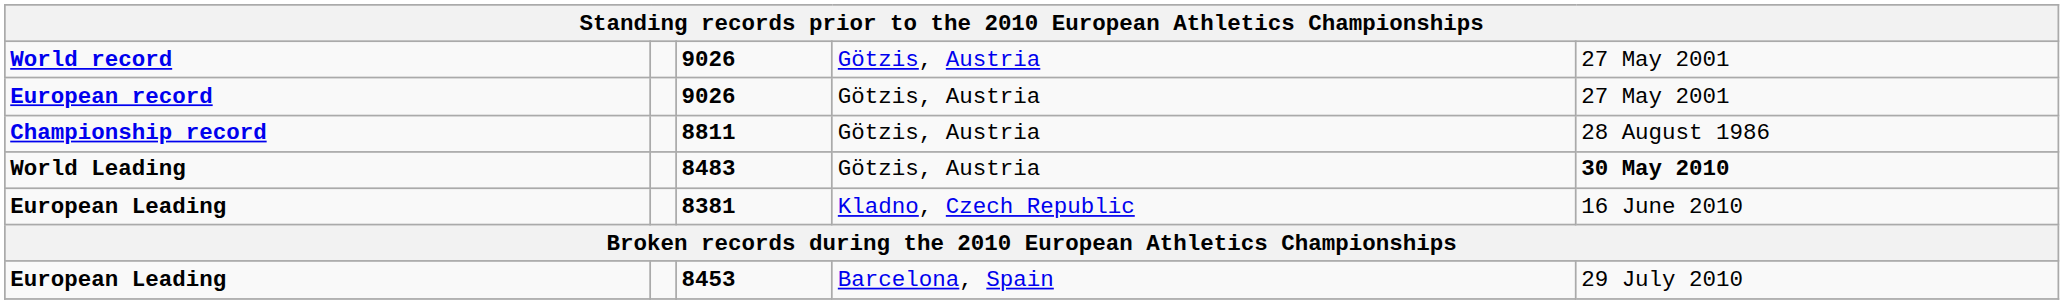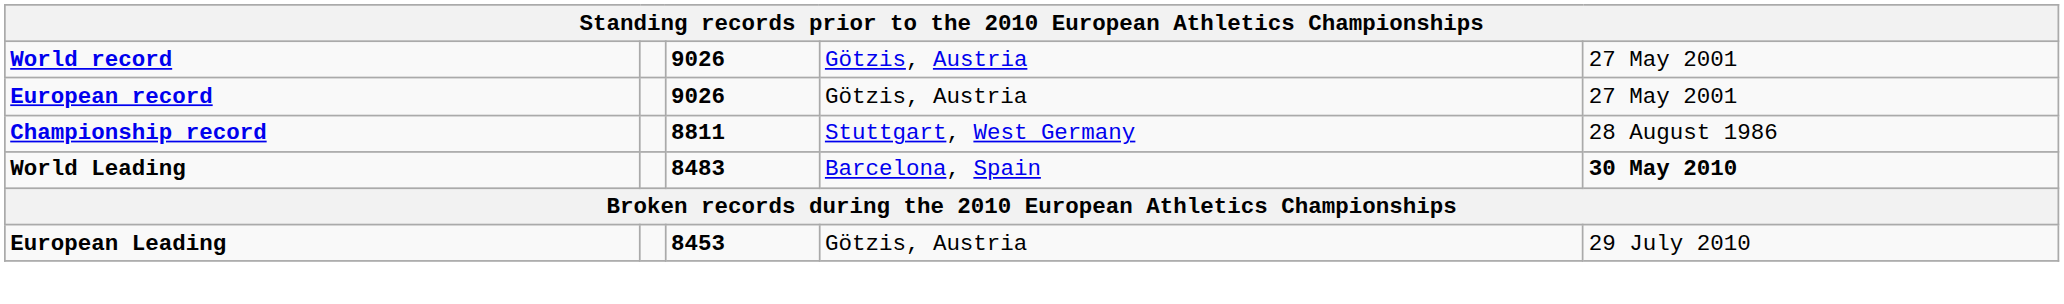Championship record | column 4: Götzis, Austria -> Stuttgart, West Germany
World Leading | column 4: Götzis, Austria -> Barcelona, Spain
- row: European Leading | 8381 | Kladno, Czech Republic | 16 June 2010
European Leading / 8453 | column 4: Barcelona, Spain -> Götzis, Austria
